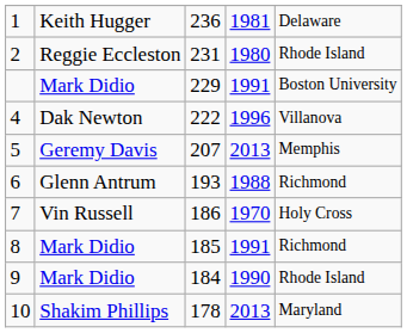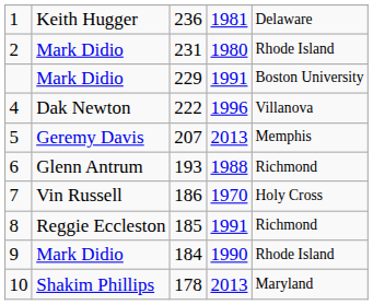2 | column 2: Reggie Eccleston -> Mark Didio
8 | column 2: Mark Didio -> Reggie Eccleston
